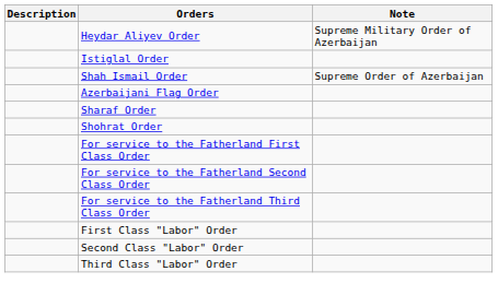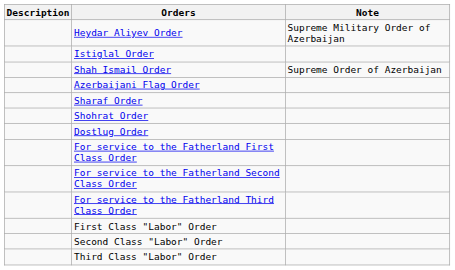+ row: Dostlug Order
